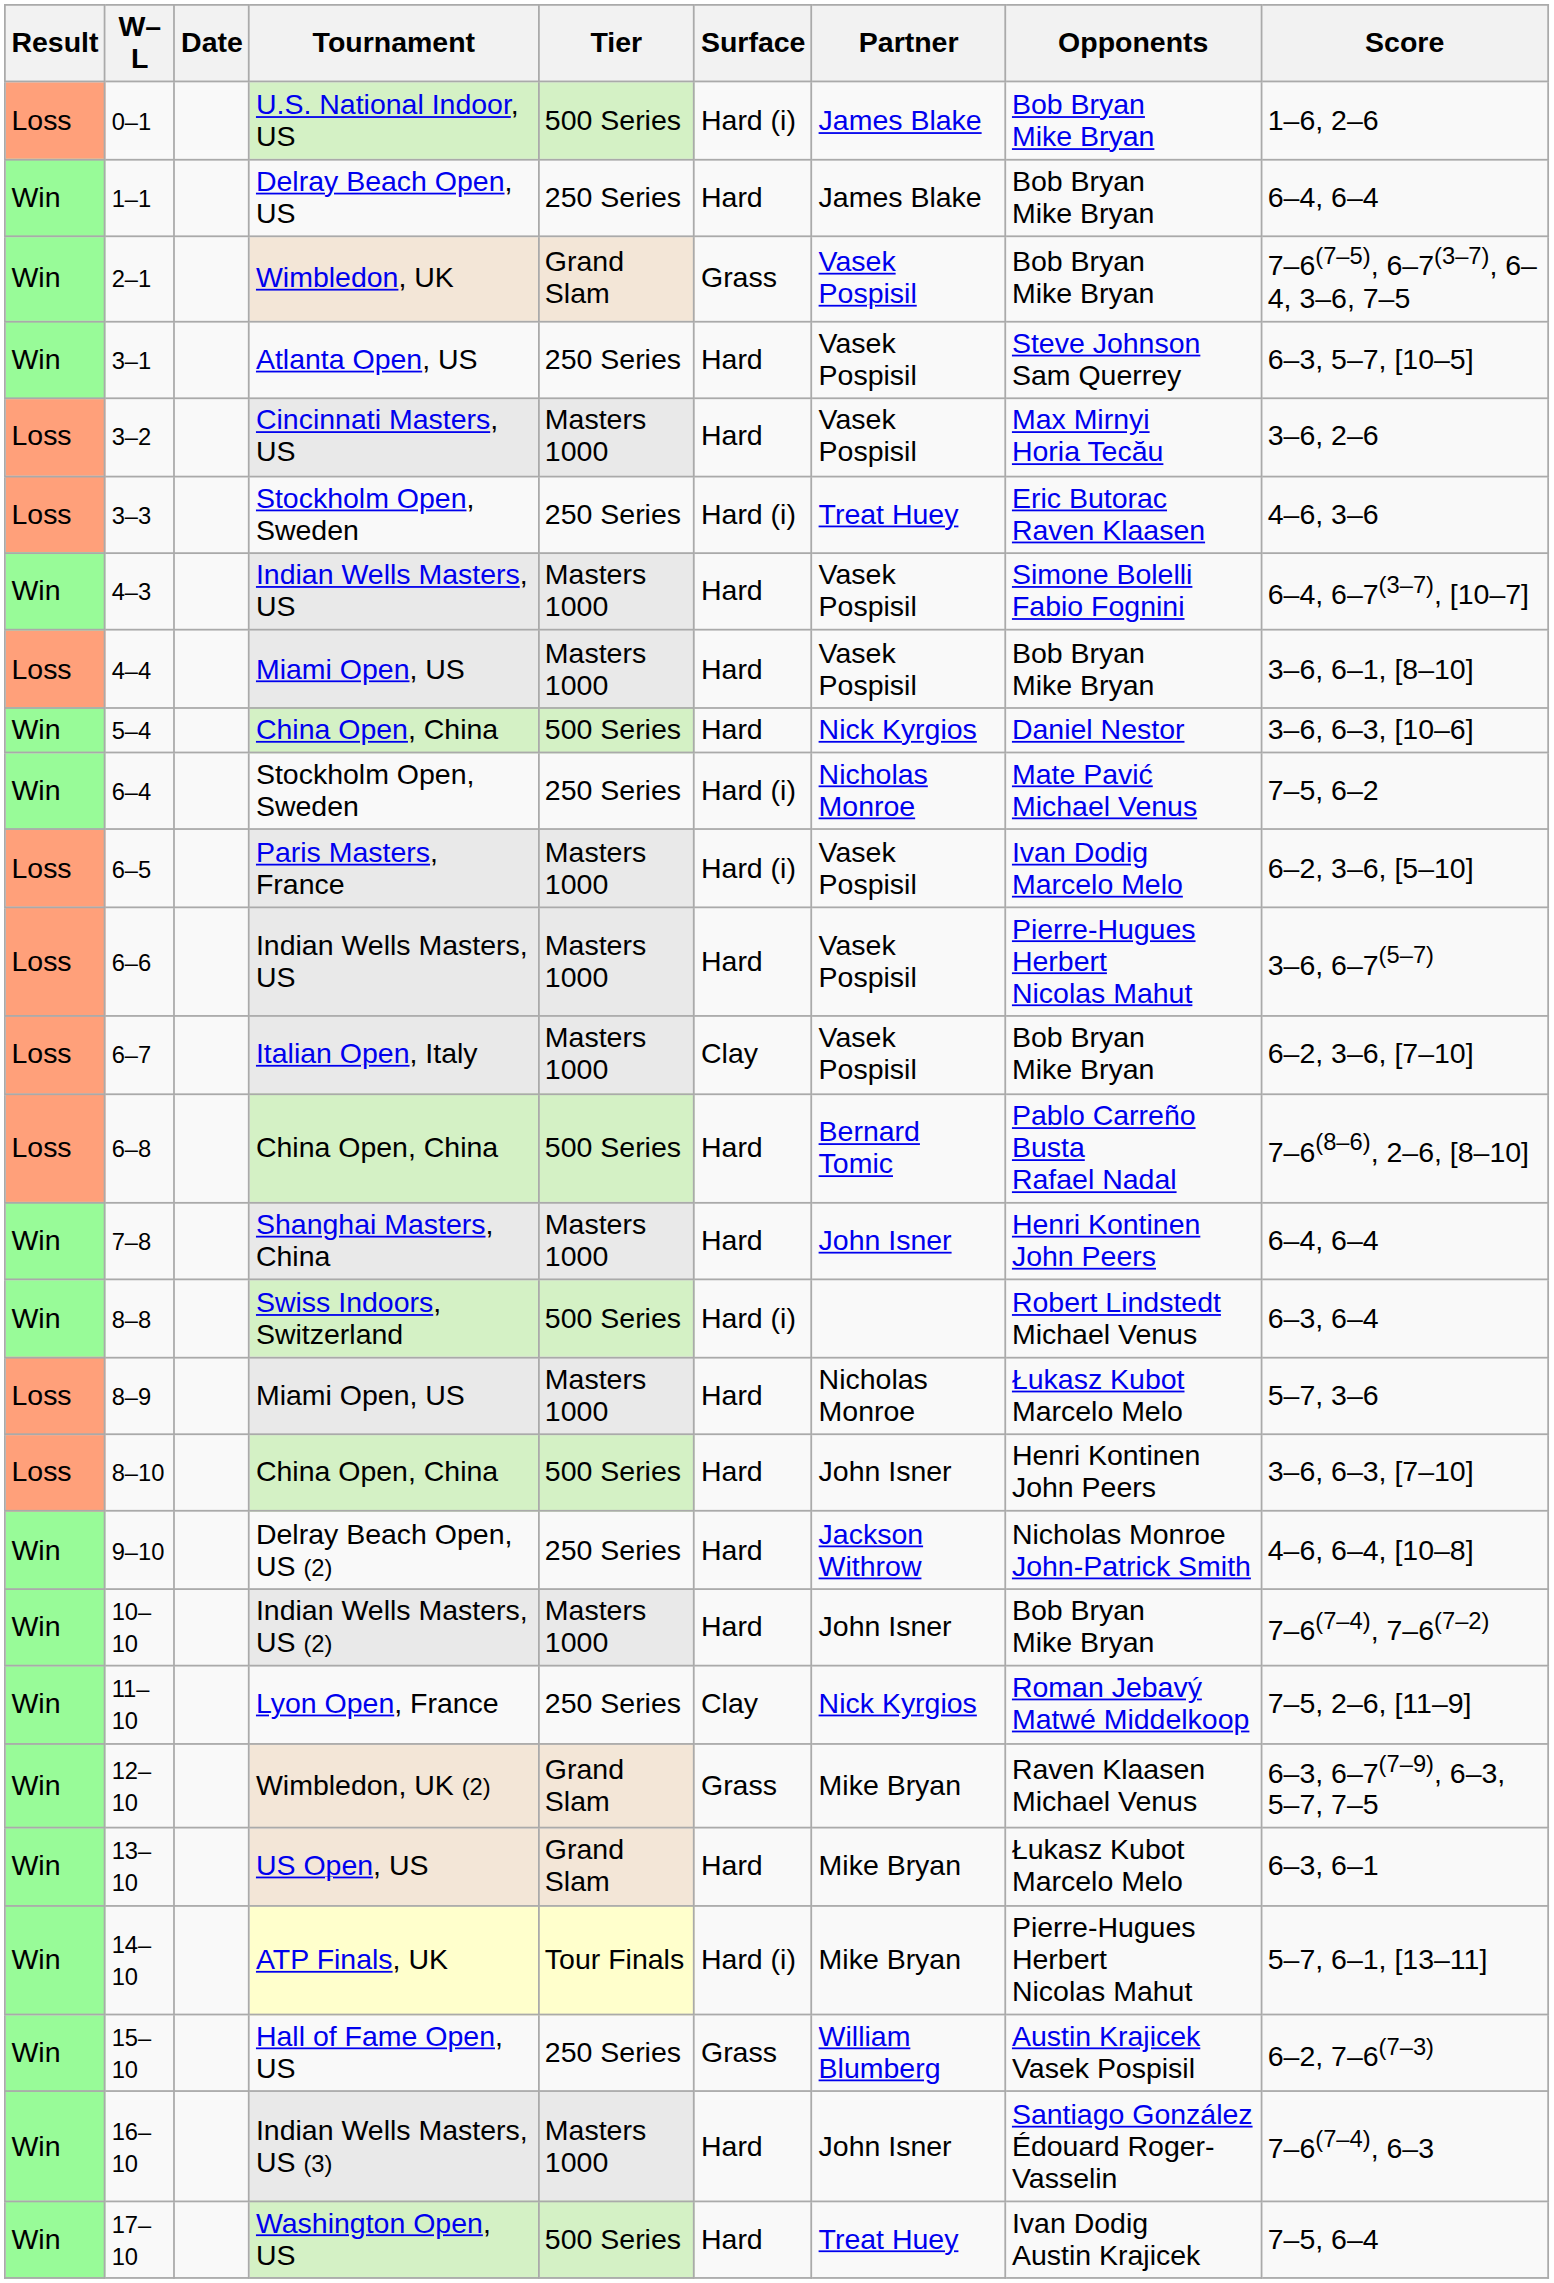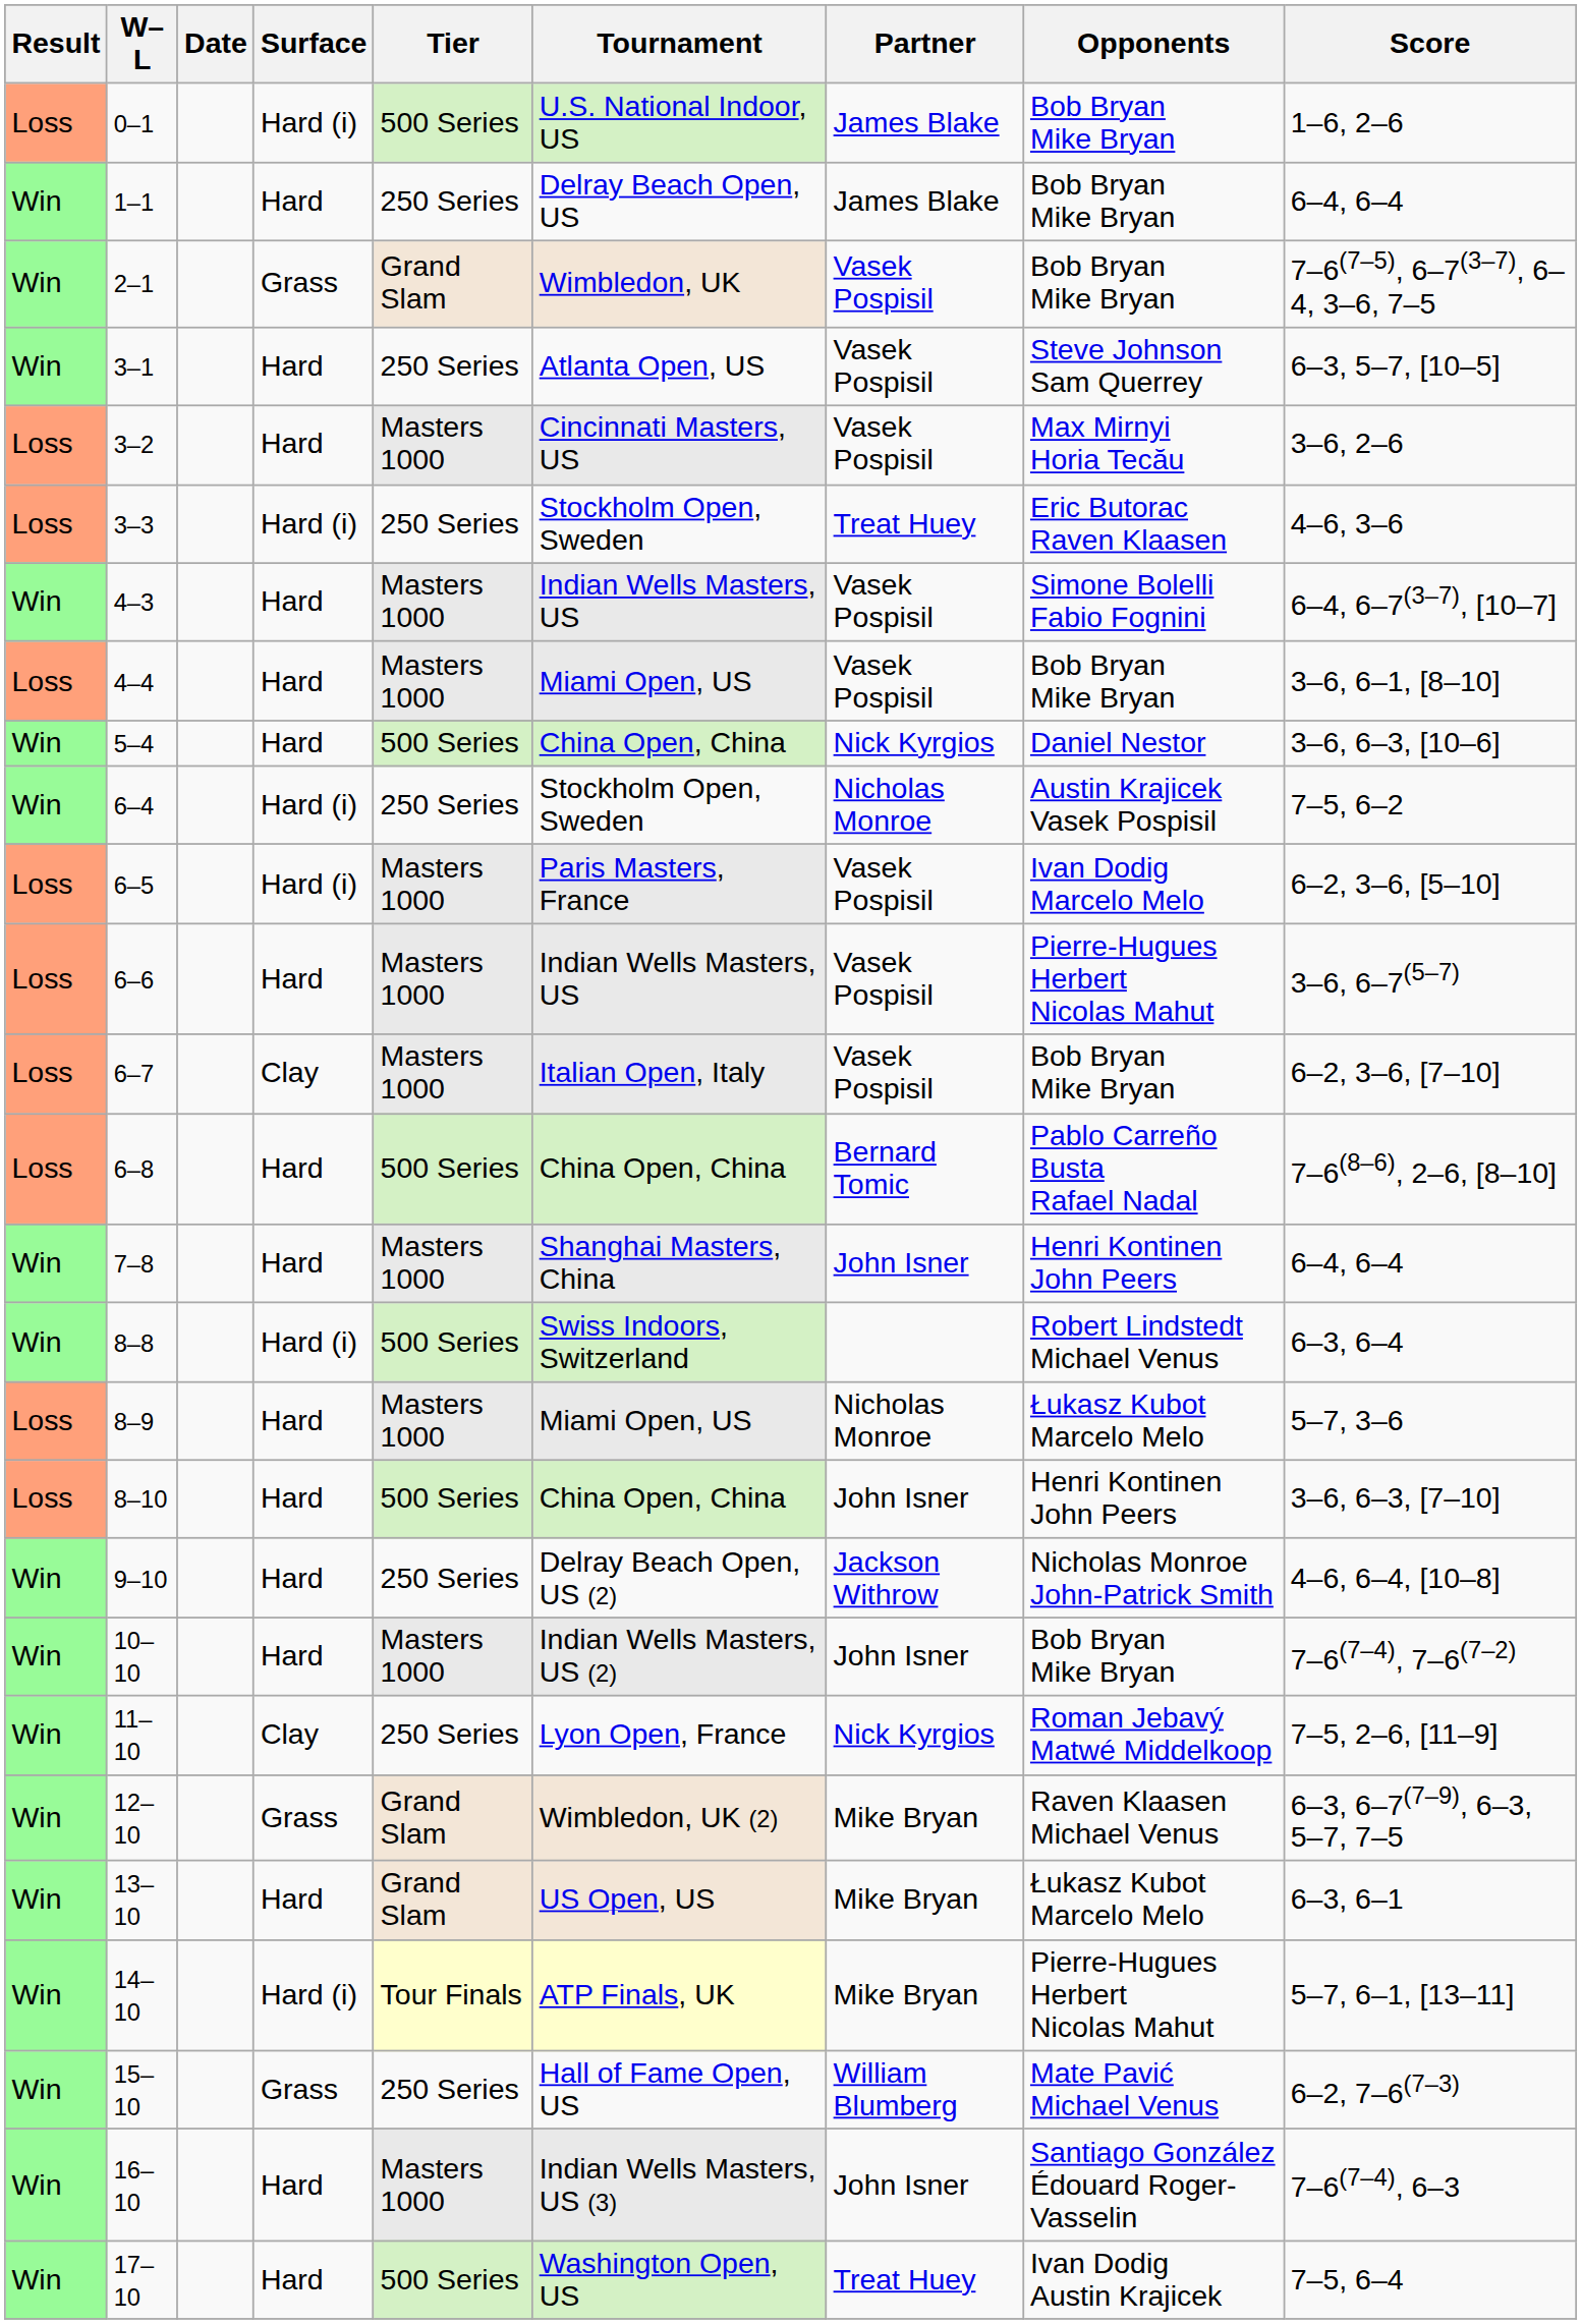columns swapped: Tournament <-> Surface
6–4 | Opponents: Mate Pavić Michael Venus -> Austin Krajicek Vasek Pospisil
15–10 | Opponents: Austin Krajicek Vasek Pospisil -> Mate Pavić Michael Venus
